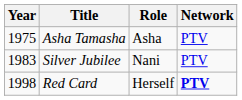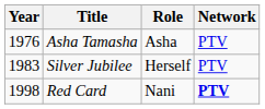Asha Tamasha | Year: 1975 -> 1976
Silver Jubilee | Role: Nani -> Herself
Red Card | Role: Herself -> Nani
